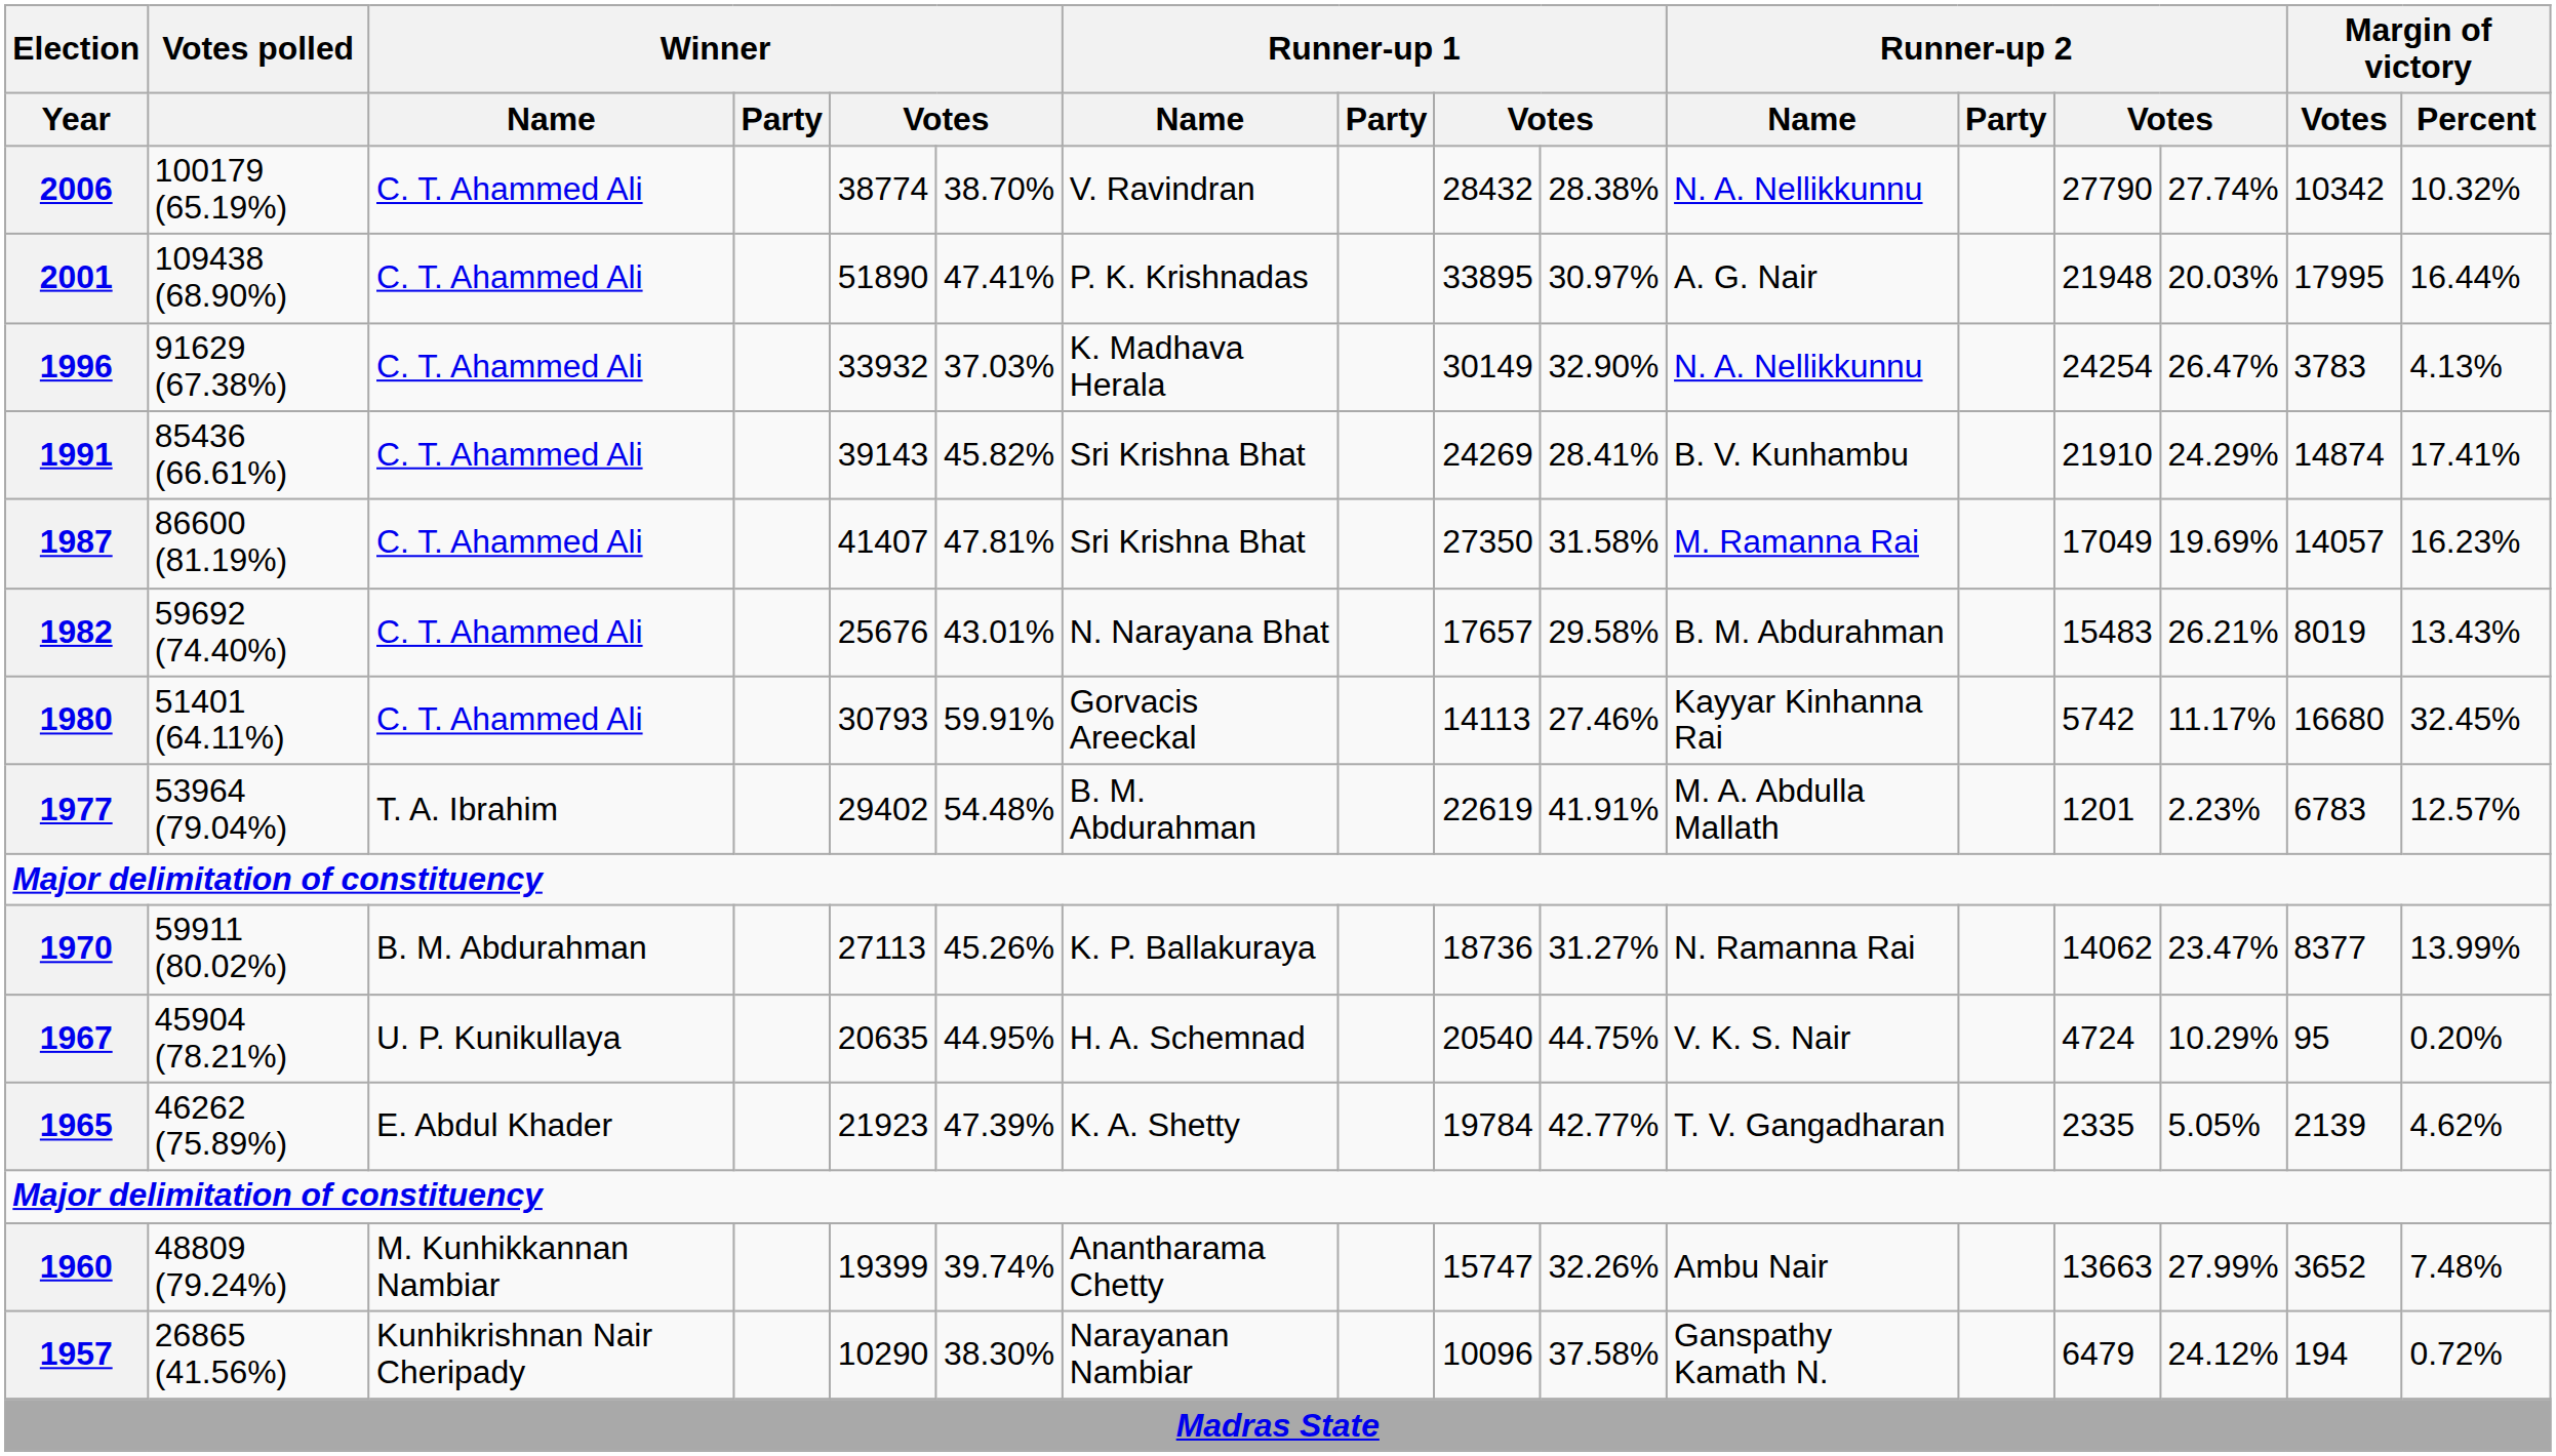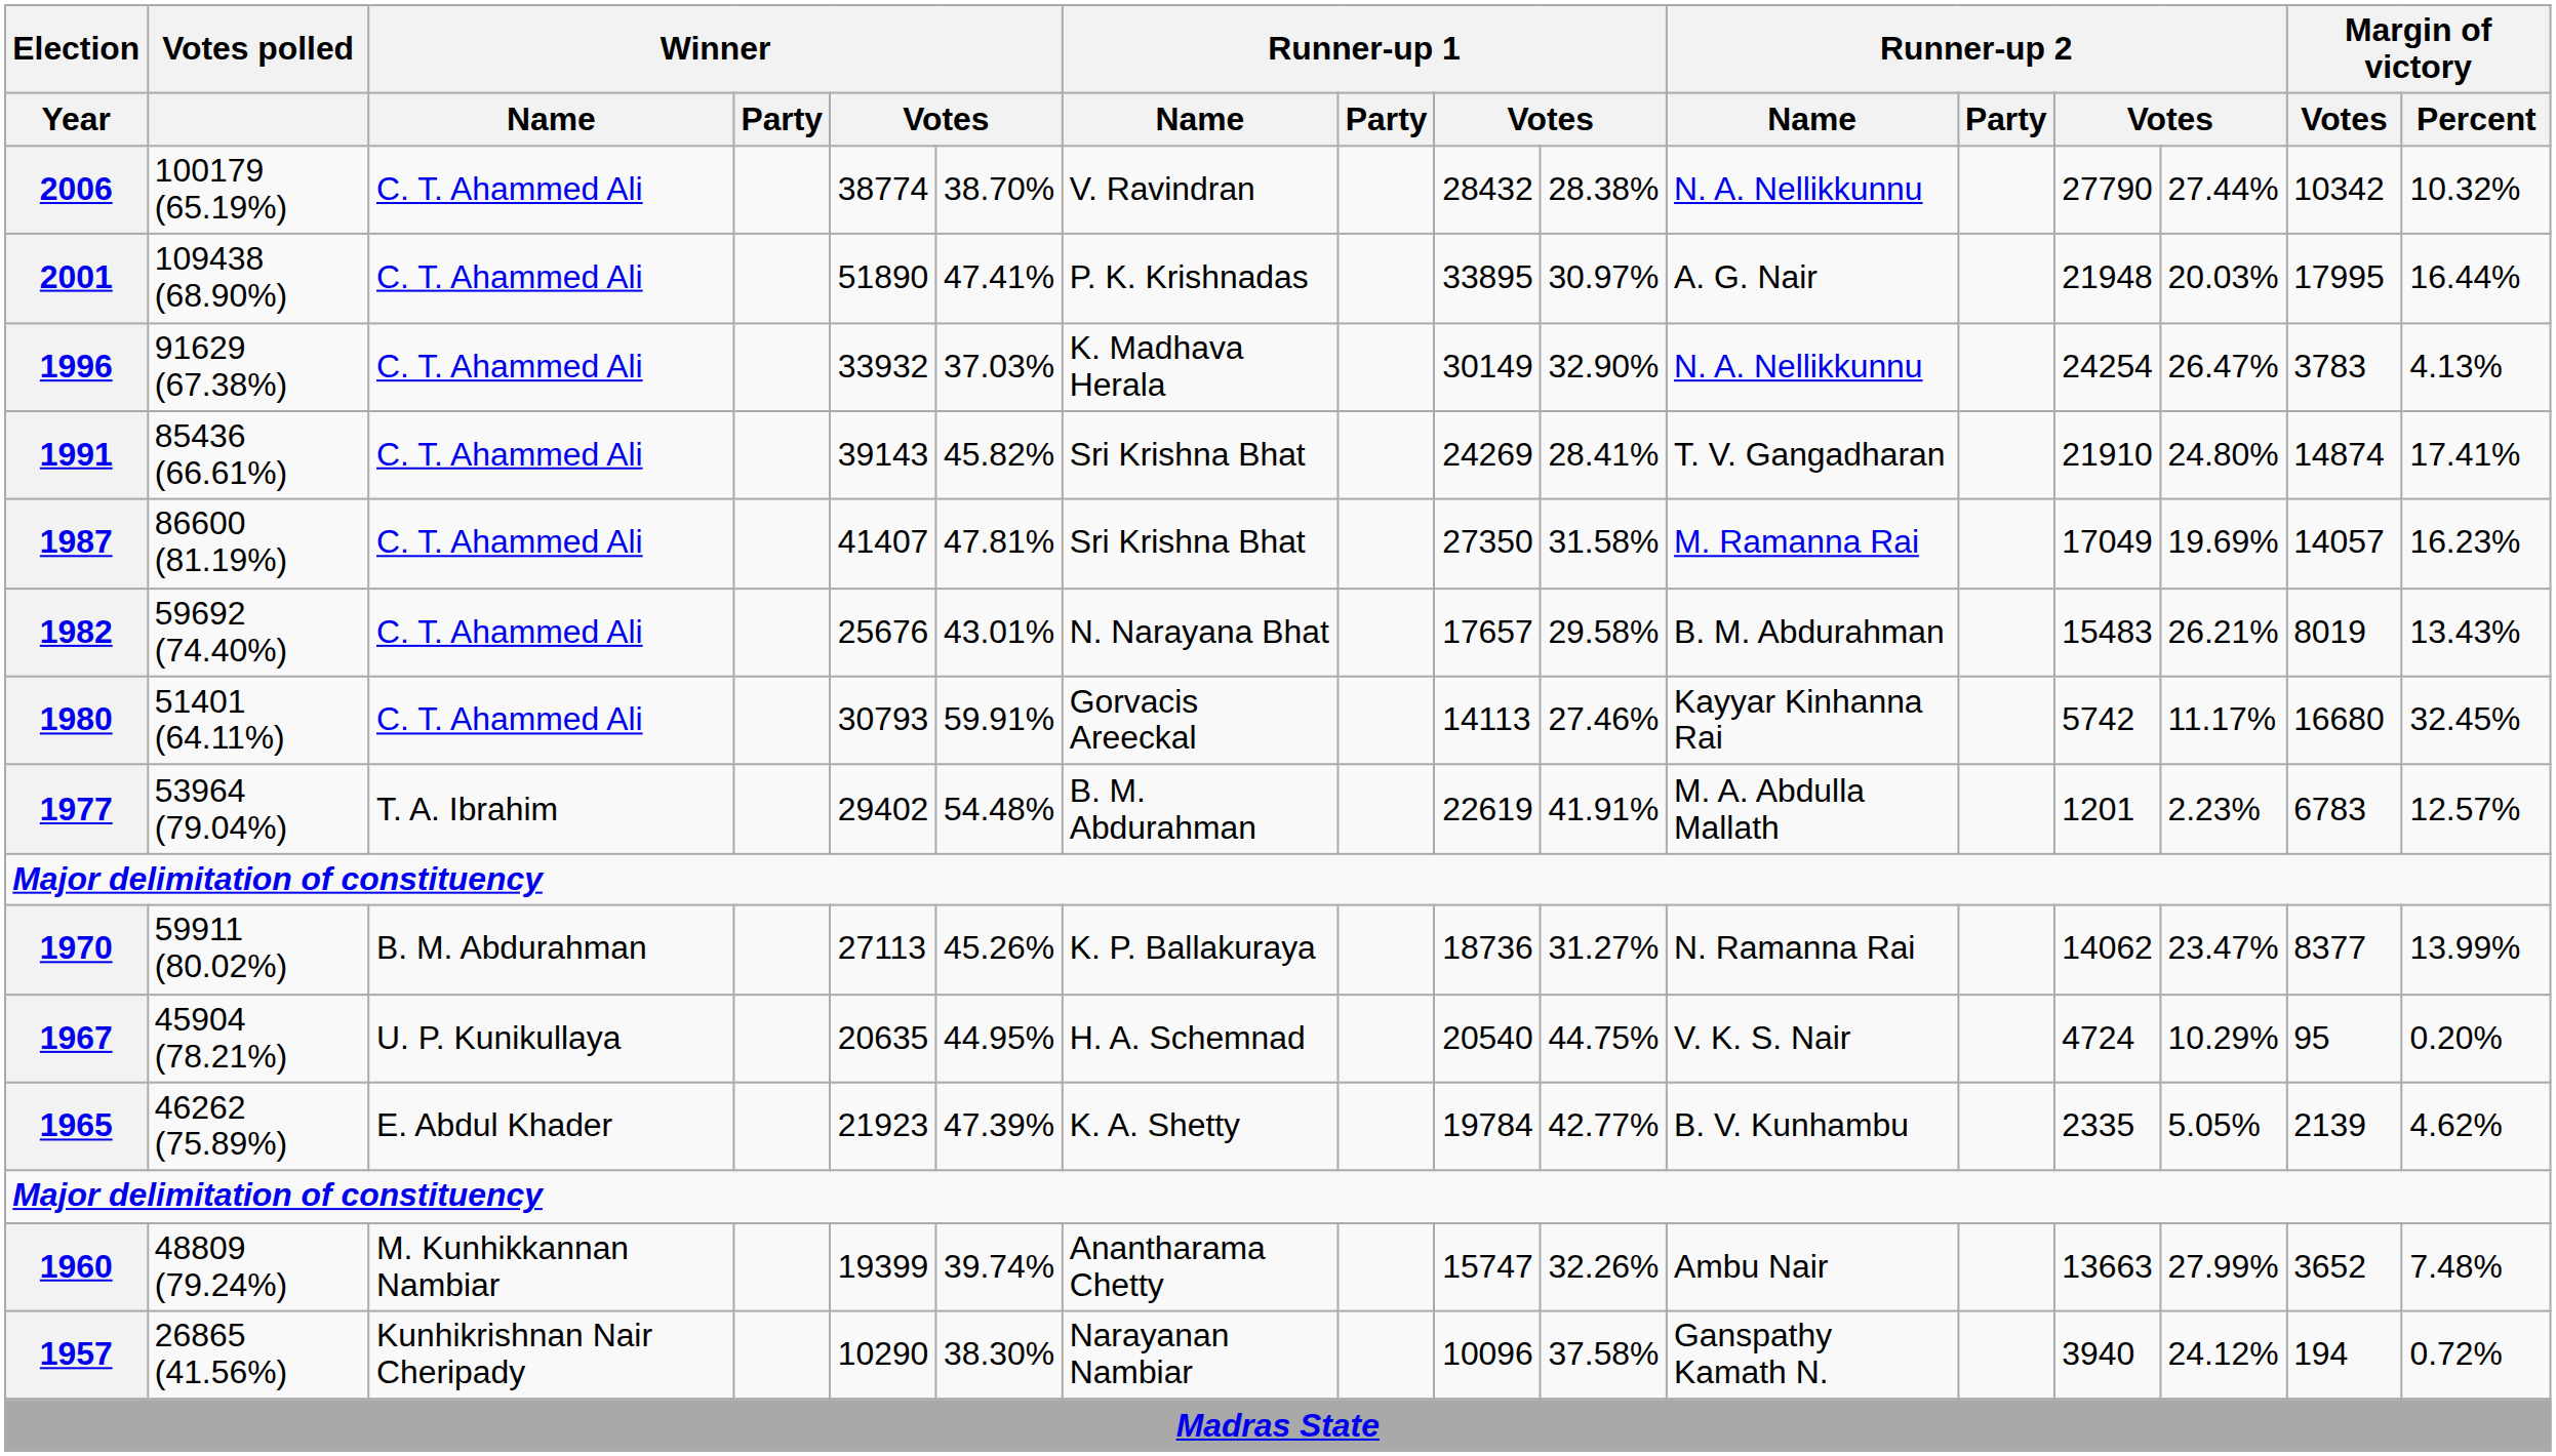2006 | column 14: 27.74% -> 27.44%
1991 | Runner-up 2 / Name: B. V. Kunhambu -> T. V. Gangadharan
1991 | column 14: 24.29% -> 24.80%
1965 | Runner-up 2 / Name: T. V. Gangadharan -> B. V. Kunhambu
1957 | column 13: 6479 -> 3940
